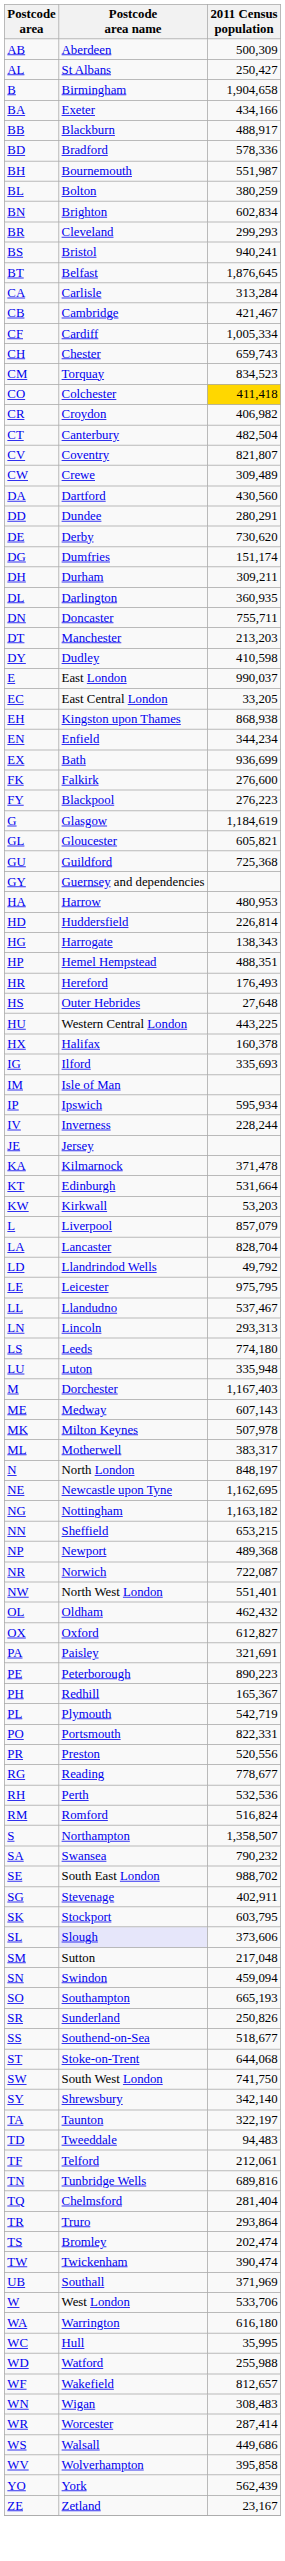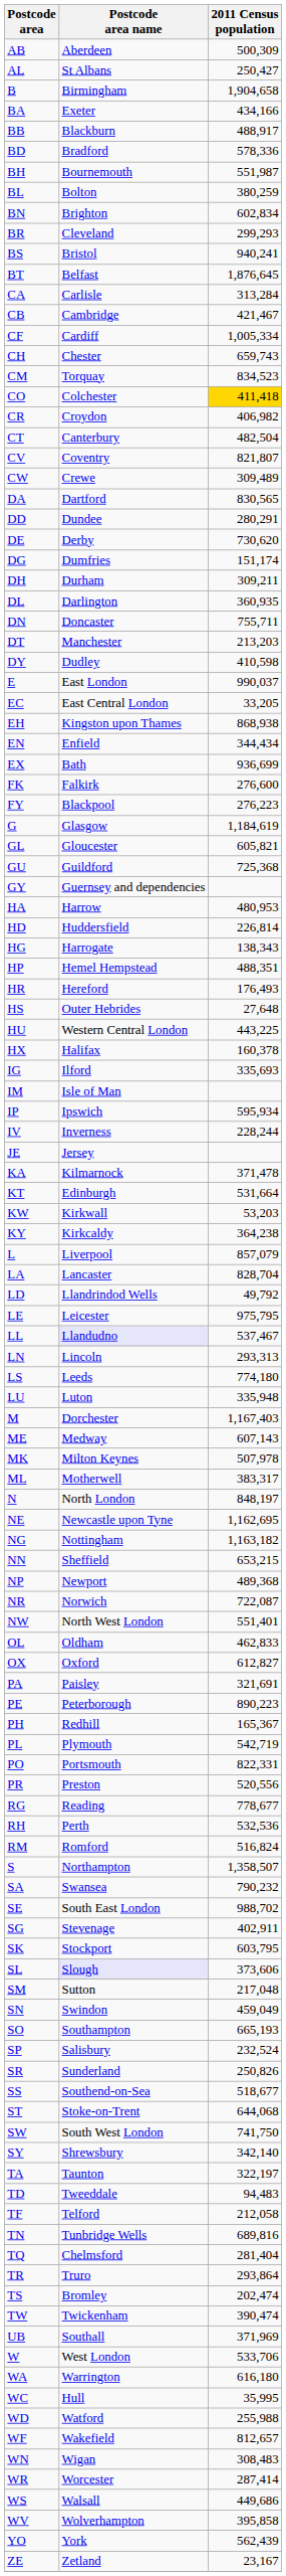DA | 2011 Census population: 430,560 -> 830,565
EN | 2011 Census population: 344,234 -> 344,434
+ row: KY | Kirkcaldy | 364,238
LL | Postcode area name: no background -> lavender background
OL | 2011 Census population: 462,432 -> 462,833
SN | 2011 Census population: 459,094 -> 459,049
+ row: SP | Salisbury | 232,524
TF | 2011 Census population: 212,061 -> 212,058
